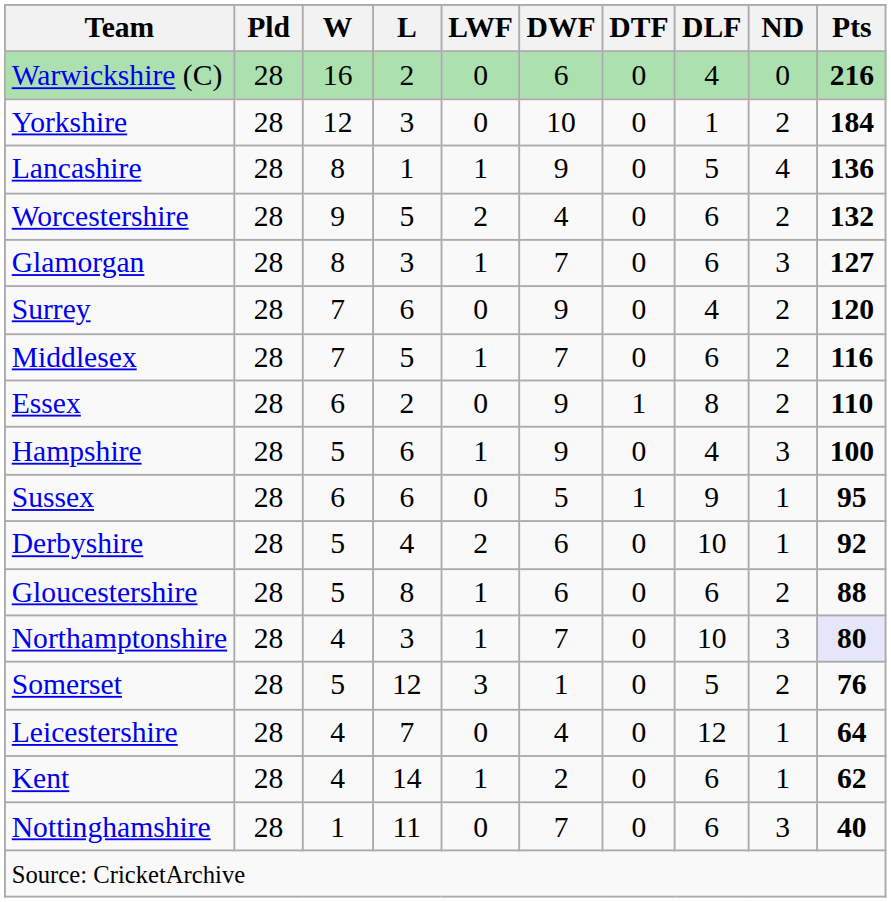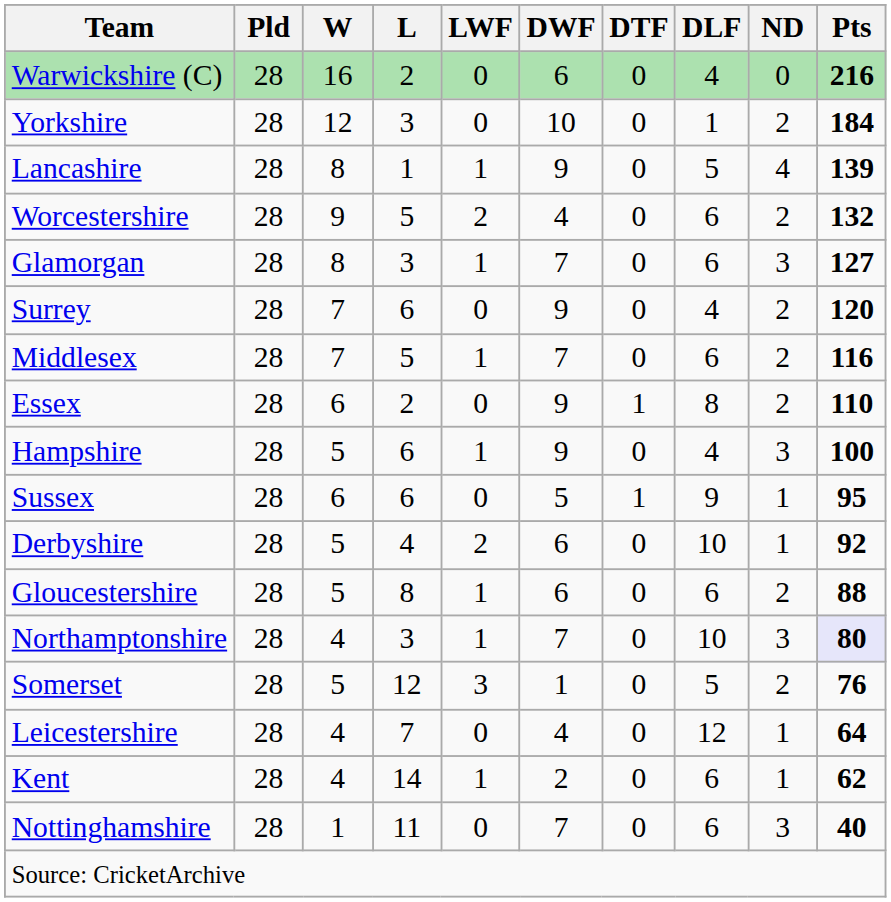Lancashire | Pts: 136 -> 139
